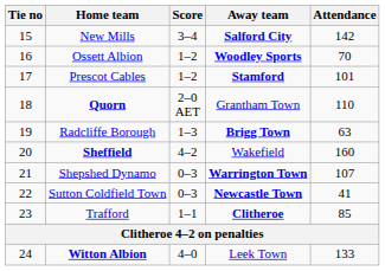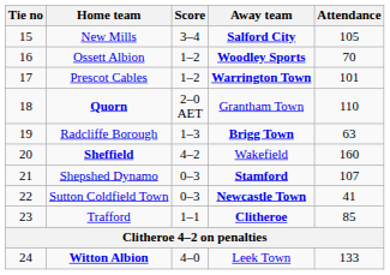New Mills | Attendance: 142 -> 105
Prescot Cables | Away team: Stamford -> Warrington Town
Shepshed Dynamo | Away team: Warrington Town -> Stamford
